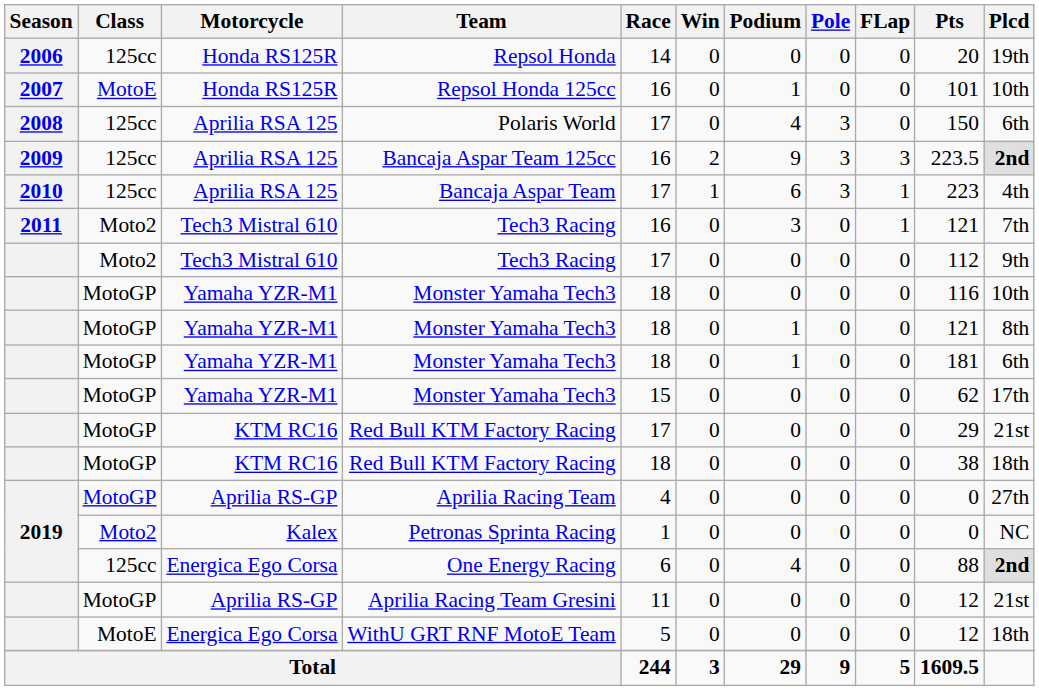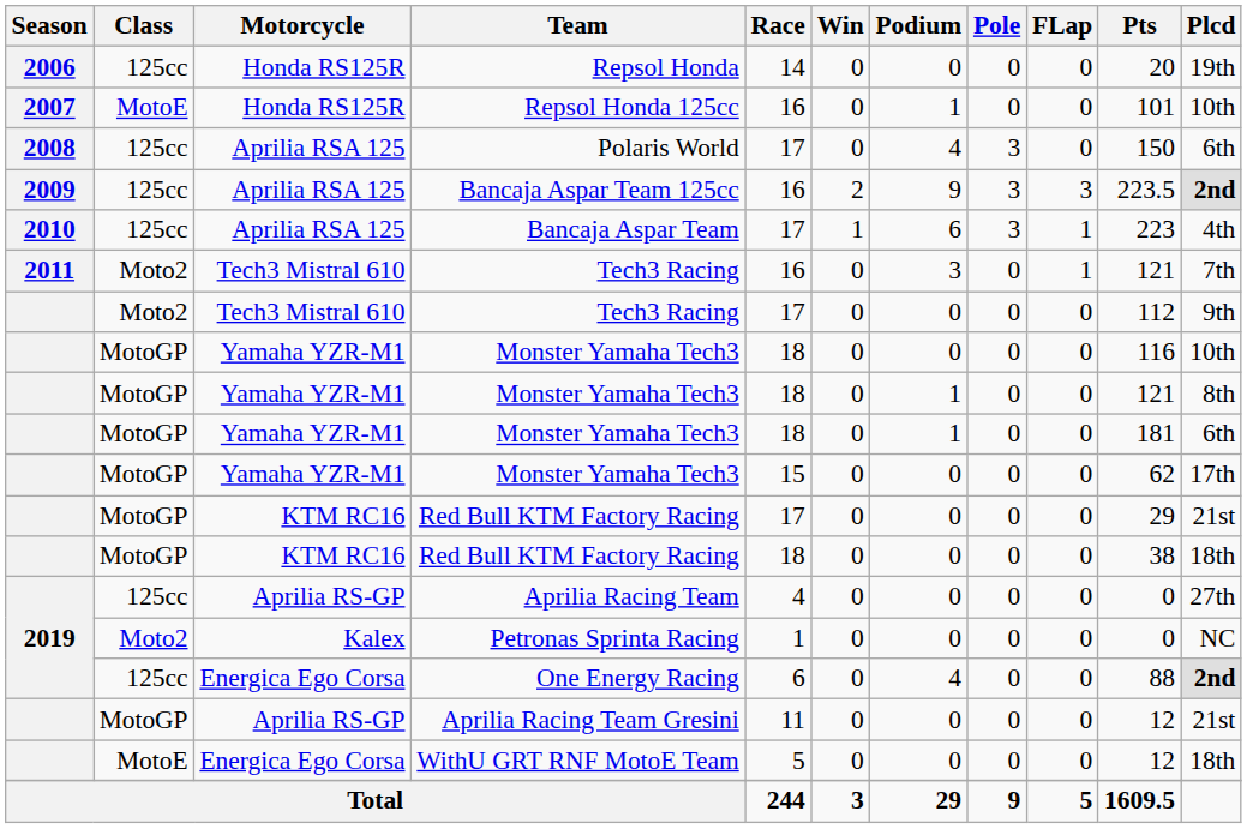Aprilia Racing Team | Class: MotoGP -> 125cc
